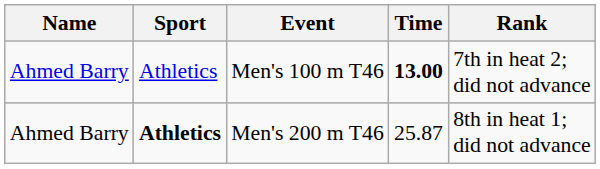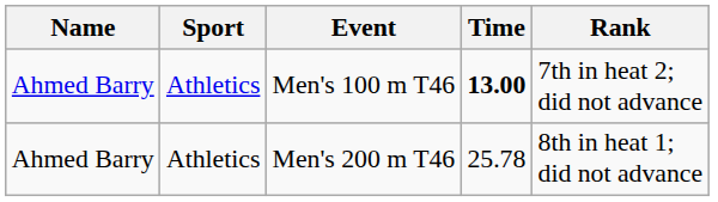Men's 200 m T46 | Sport: bold -> normal
Men's 200 m T46 | Time: 25.87 -> 25.78
